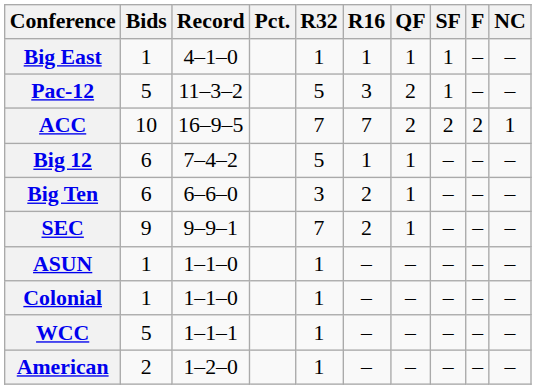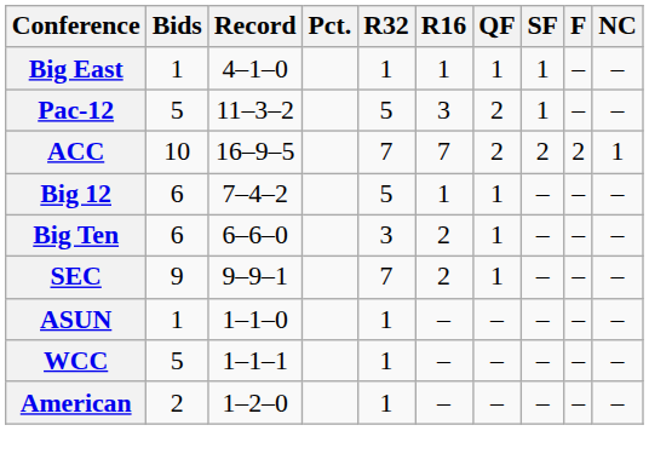- row: Colonial | 1 | 1–1–0 | 1 | – | – | – | – | –
